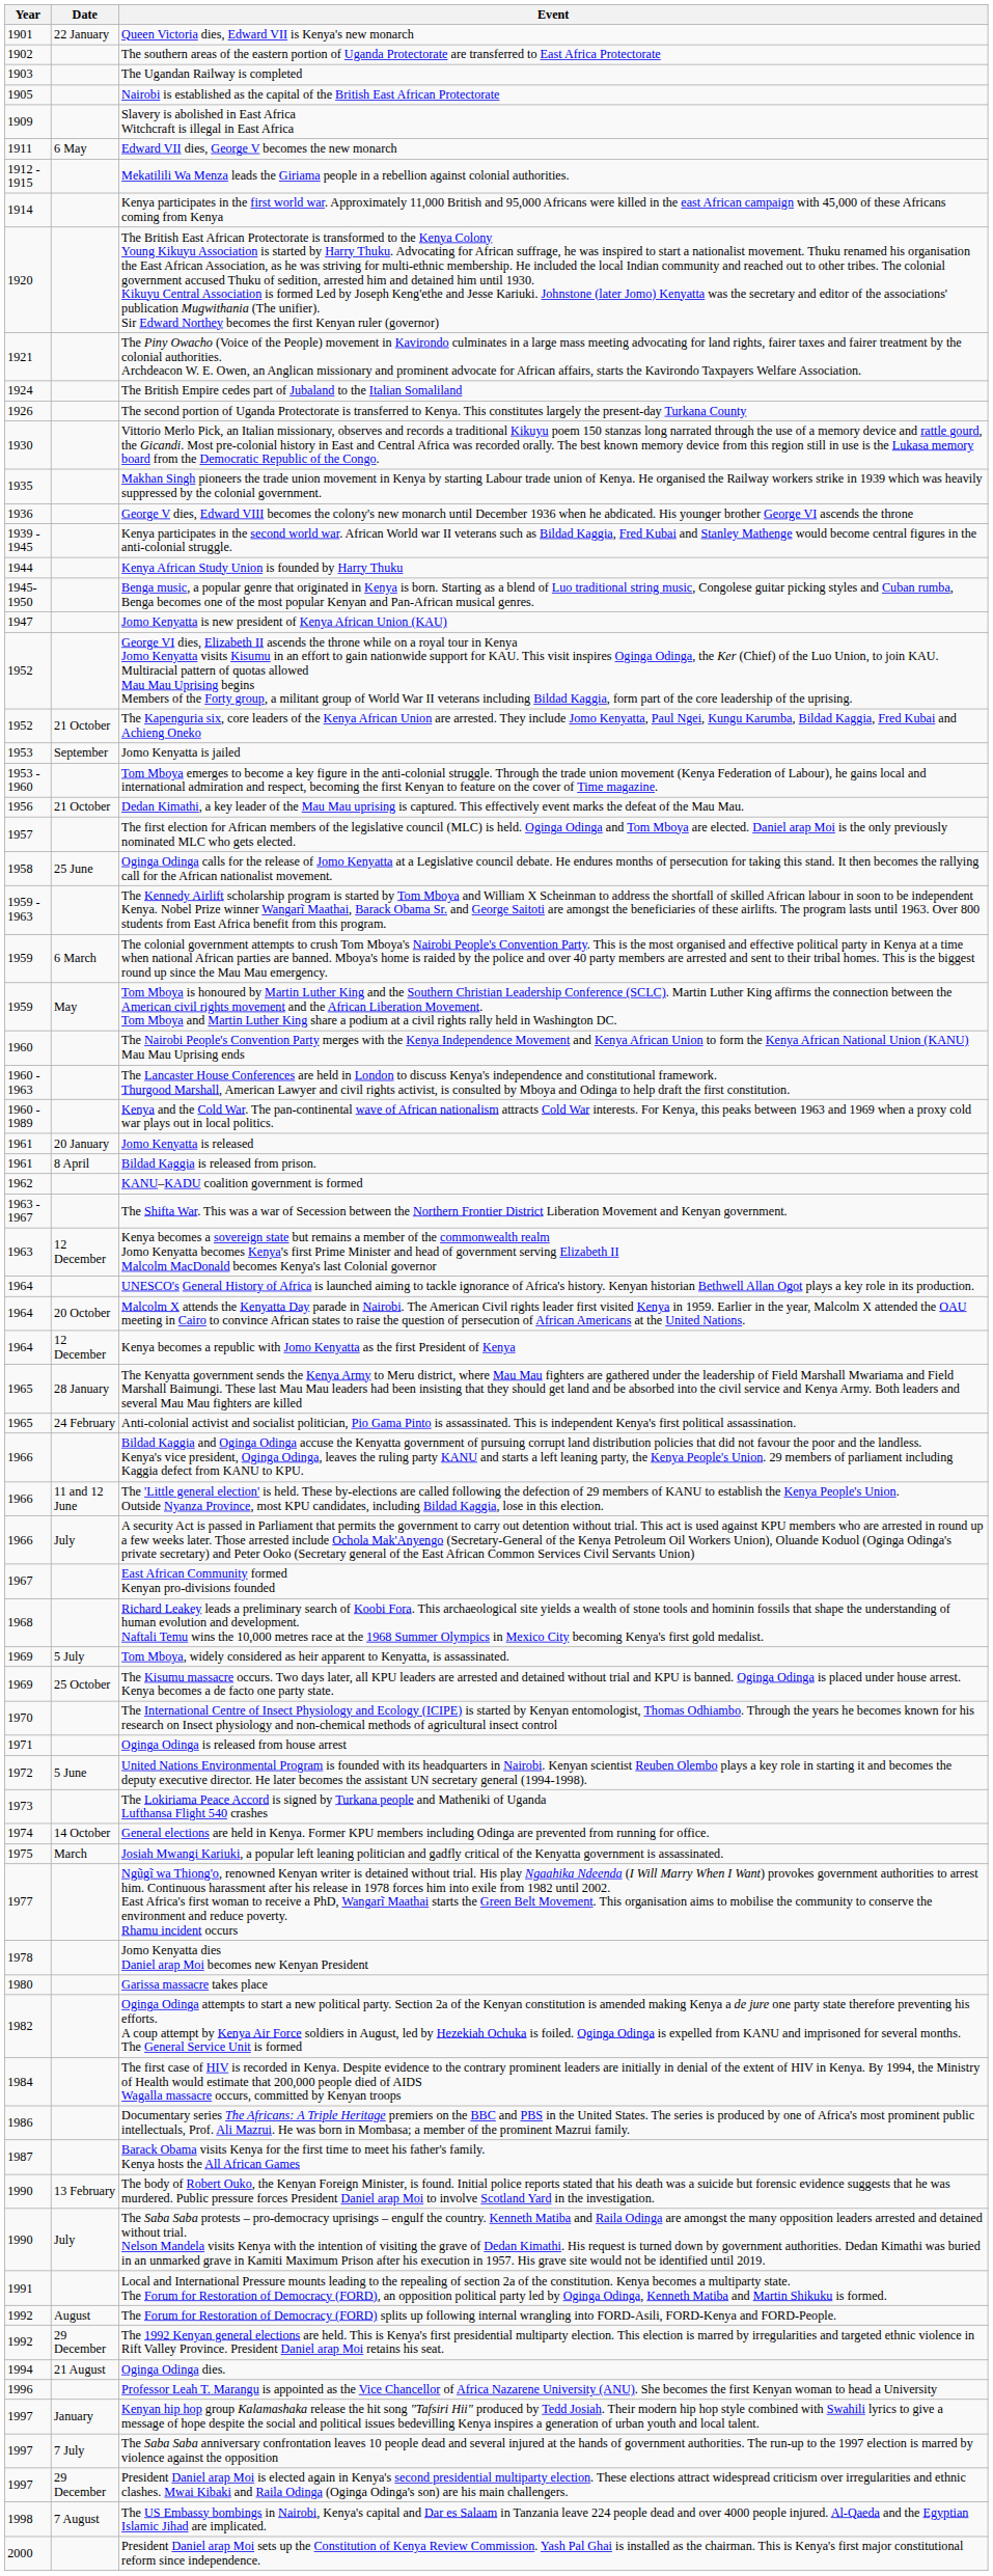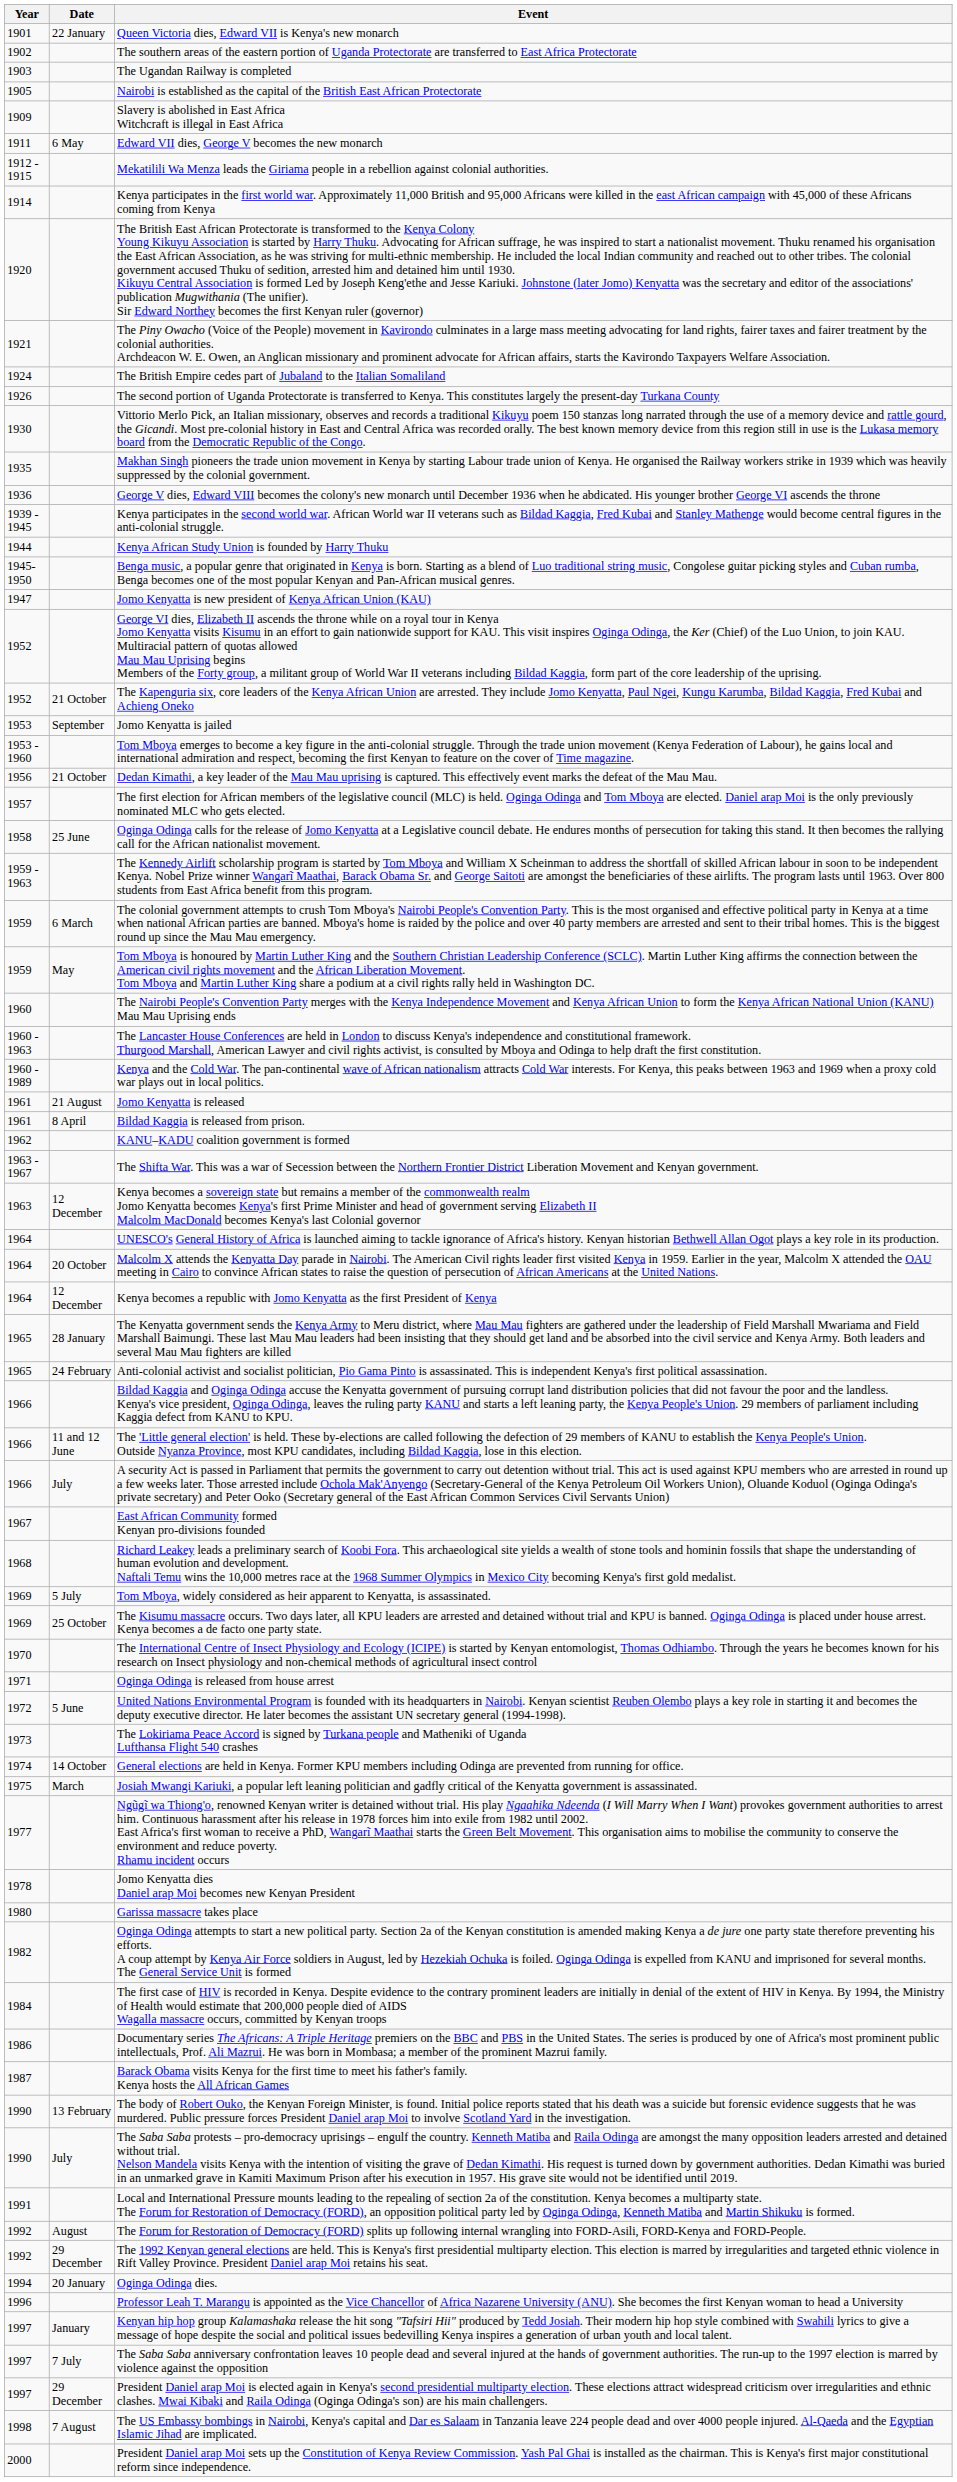Jomo Kenyatta is released | Date: 20 January -> 21 August
Oginga Odinga dies. | Date: 21 August -> 20 January
